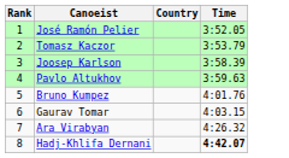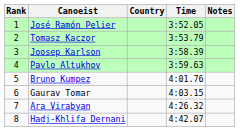+ column: Notes
Hadj-Khlifa Dernani | Time: bold -> normal
